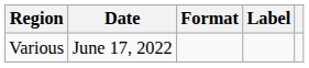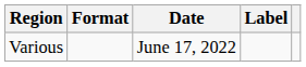columns swapped: Date <-> Format
